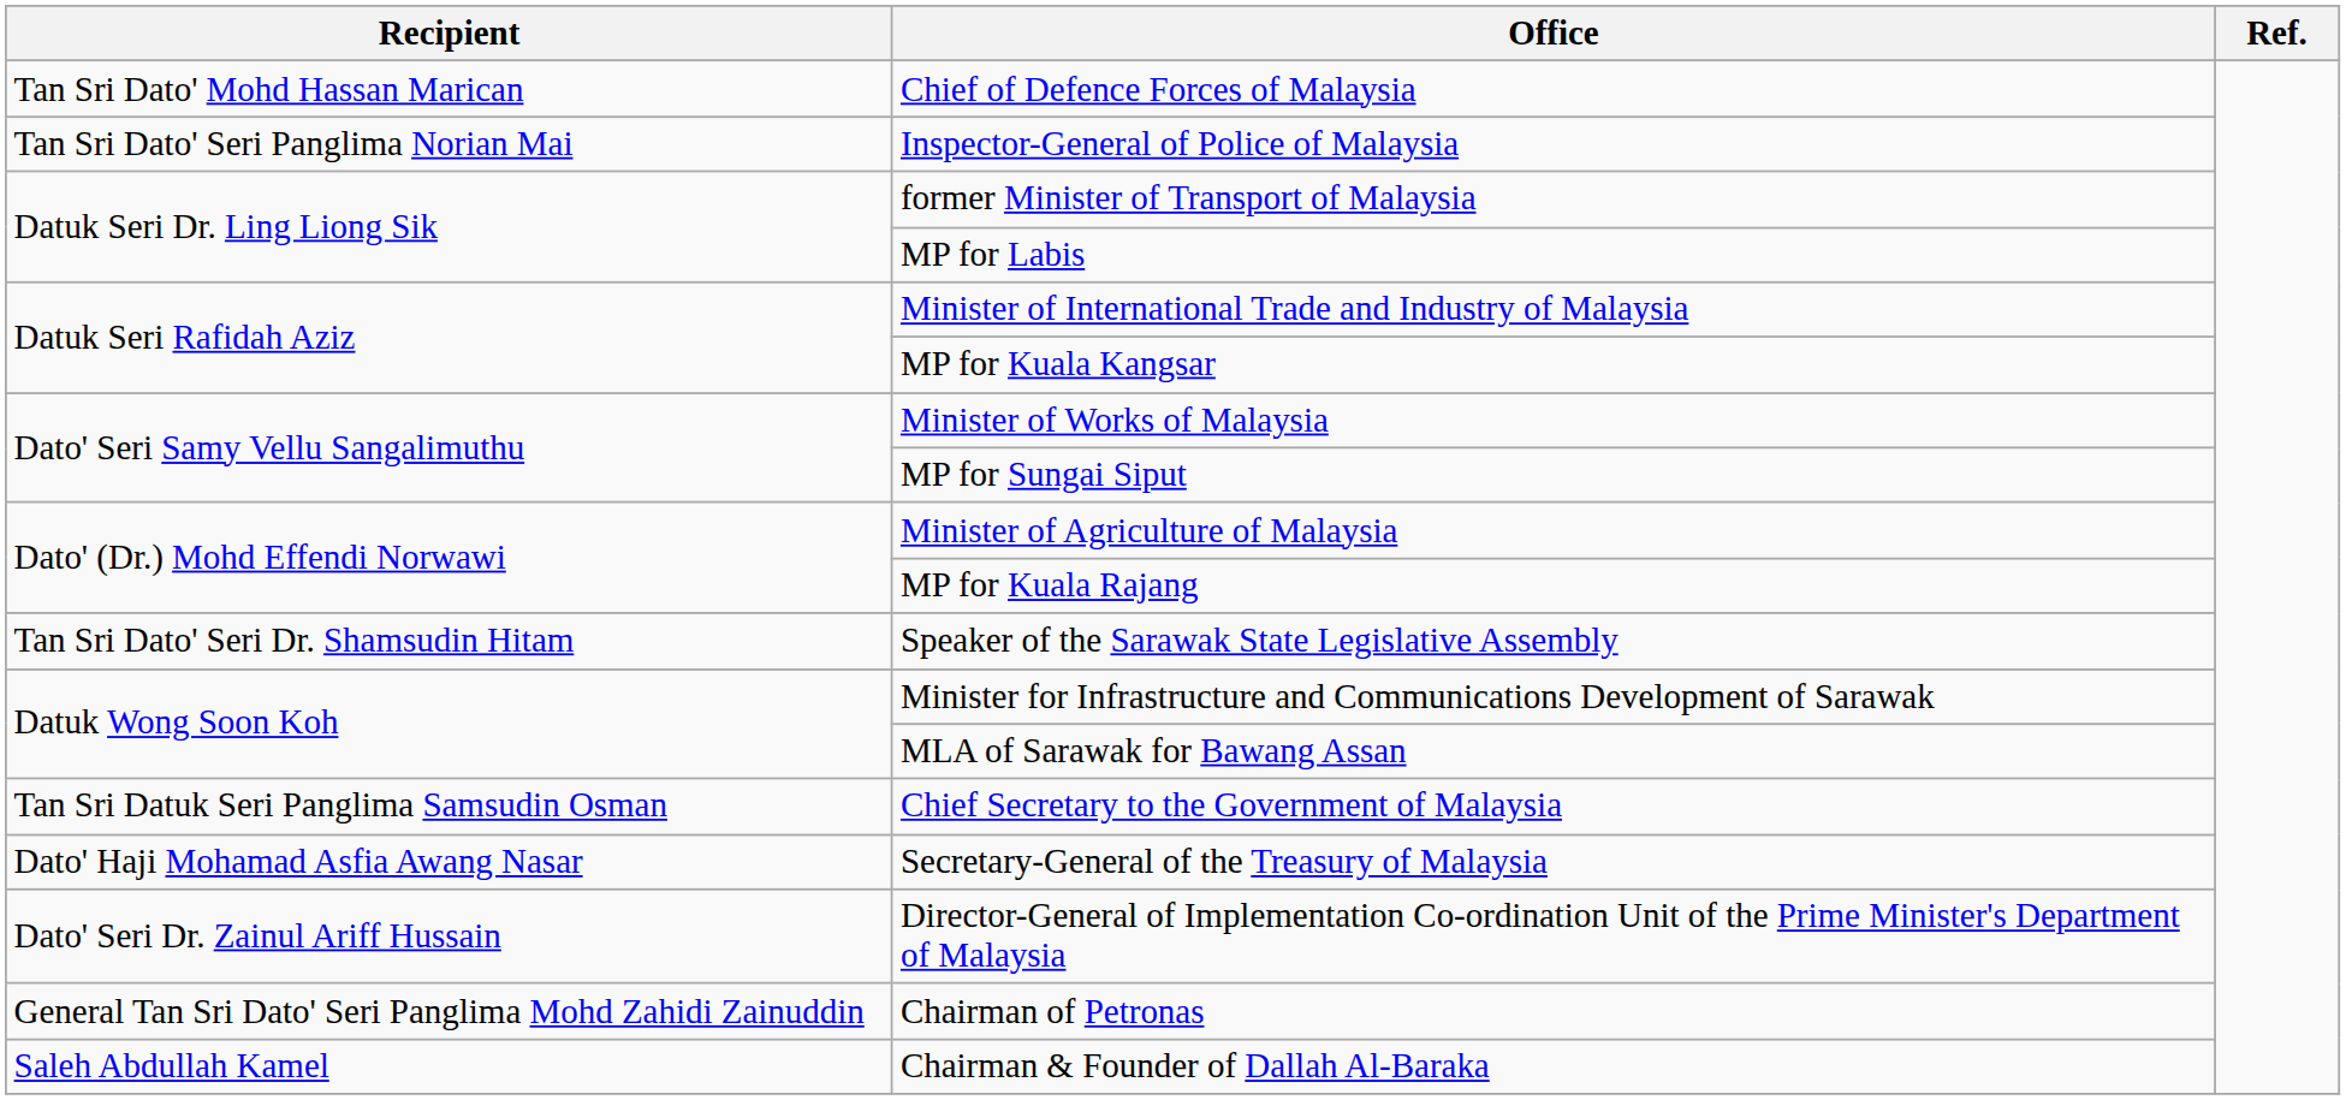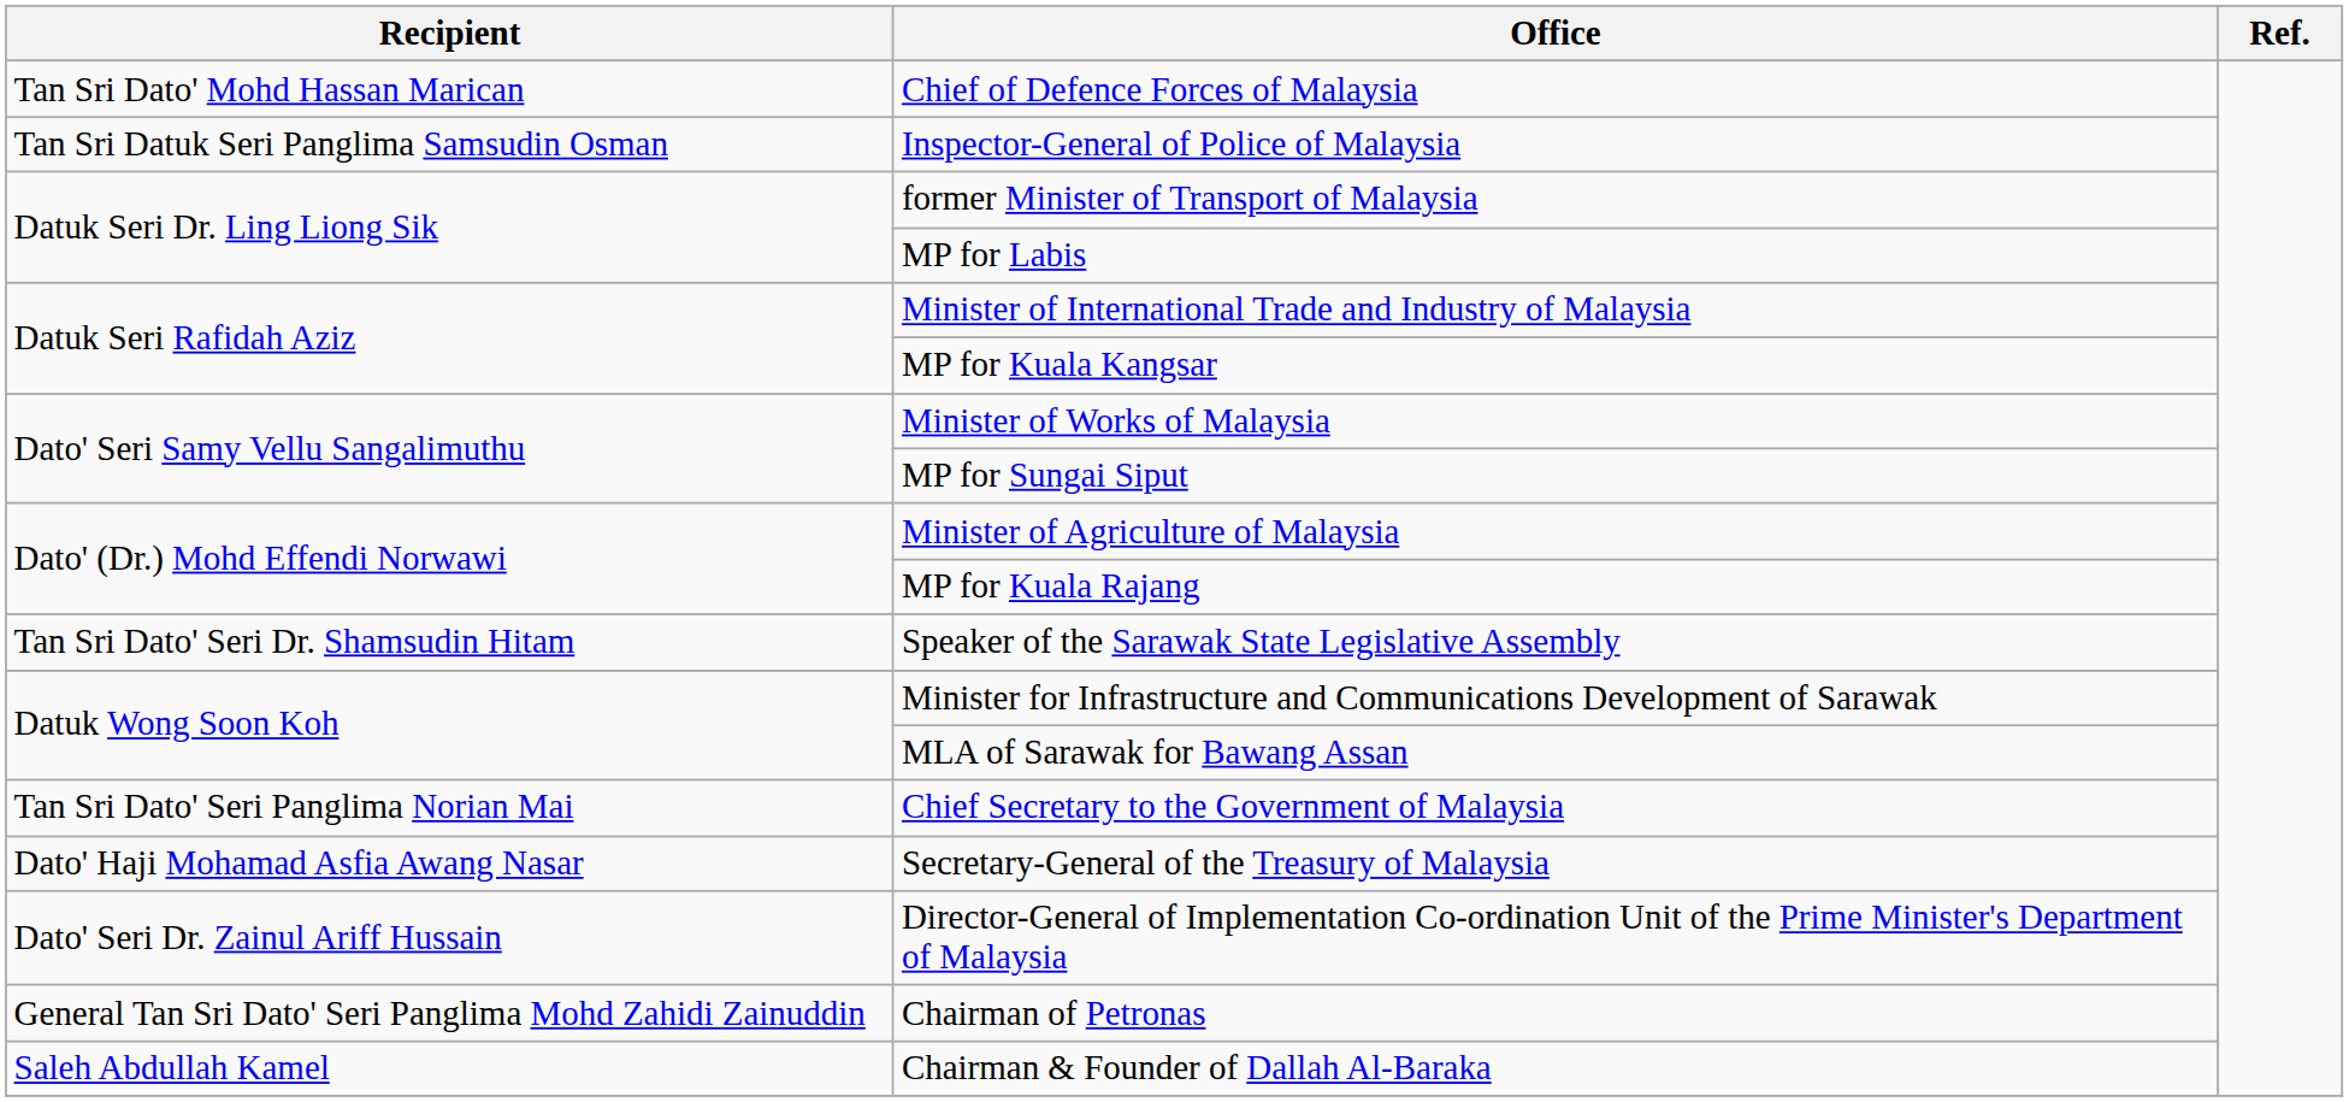Inspector-General of Police of Malaysia | Recipient: Tan Sri Dato' Seri Panglima Norian Mai -> Tan Sri Datuk Seri Panglima Samsudin Osman
Chief Secretary to the Government of Malaysia | Recipient: Tan Sri Datuk Seri Panglima Samsudin Osman -> Tan Sri Dato' Seri Panglima Norian Mai
